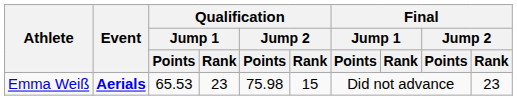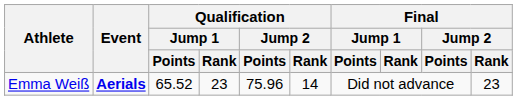Emma Weiß | Qualification / Jump 1 / Points: 65.53 -> 65.52
Emma Weiß | Qualification / Jump 2 / Points: 75.98 -> 75.96
Emma Weiß | Qualification / Jump 2 / Rank: 15 -> 14
